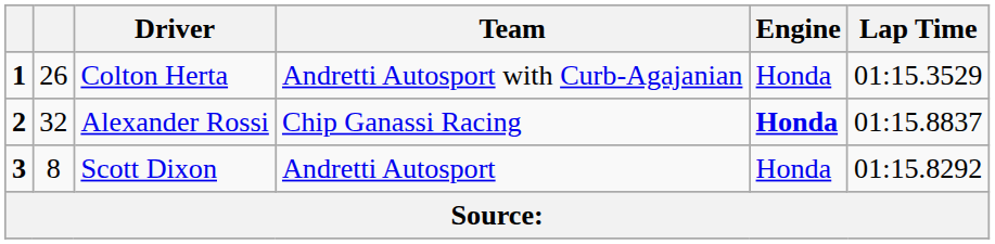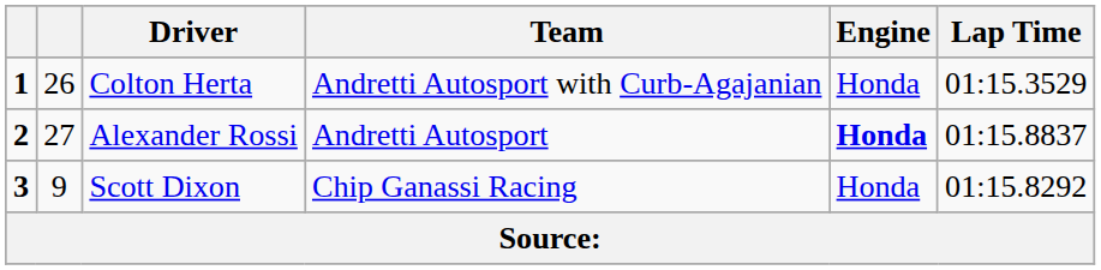Alexander Rossi | column 2: 32 -> 27
Alexander Rossi | Team: Chip Ganassi Racing -> Andretti Autosport
Scott Dixon | column 2: 8 -> 9
Scott Dixon | Team: Andretti Autosport -> Chip Ganassi Racing
